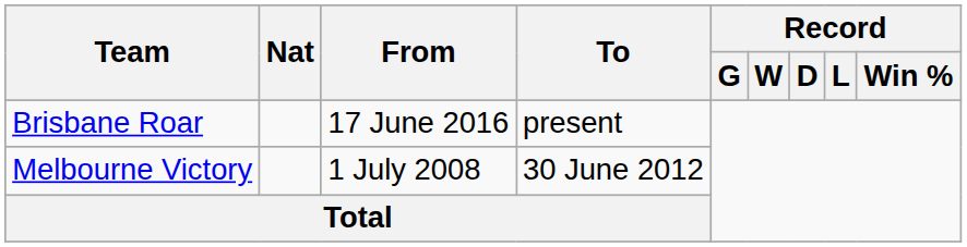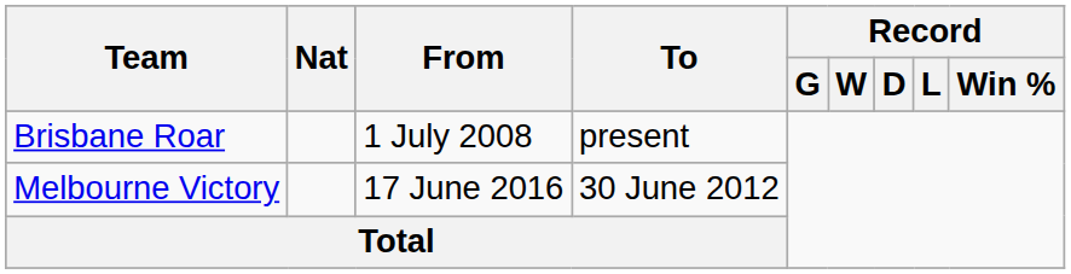Brisbane Roar | From: 17 June 2016 -> 1 July 2008
Melbourne Victory | From: 1 July 2008 -> 17 June 2016
